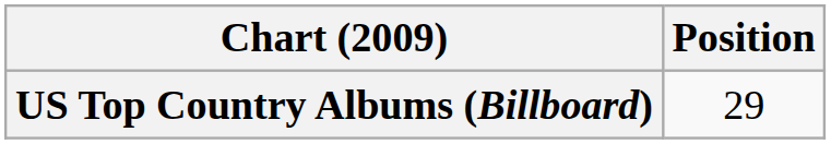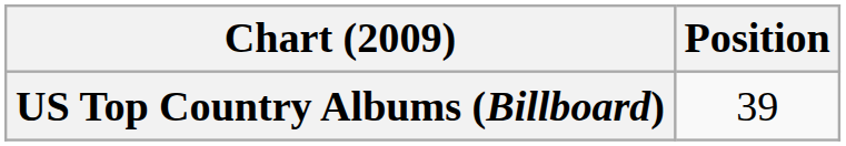US Top Country Albums (Billboard) | Position: 29 -> 39
